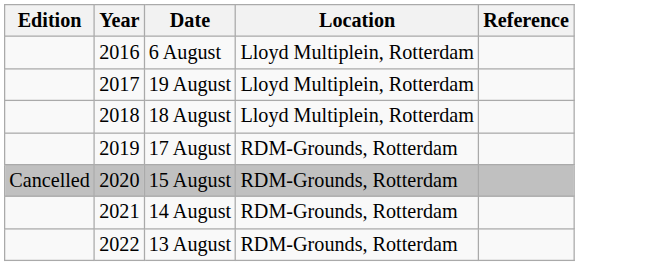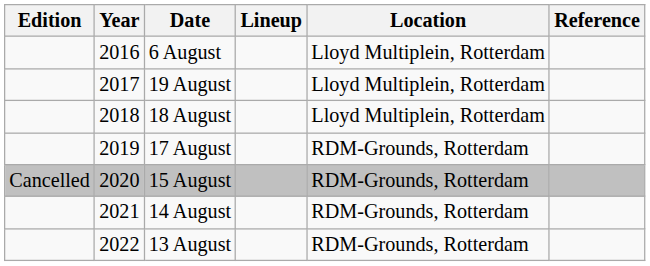+ column: Lineup
